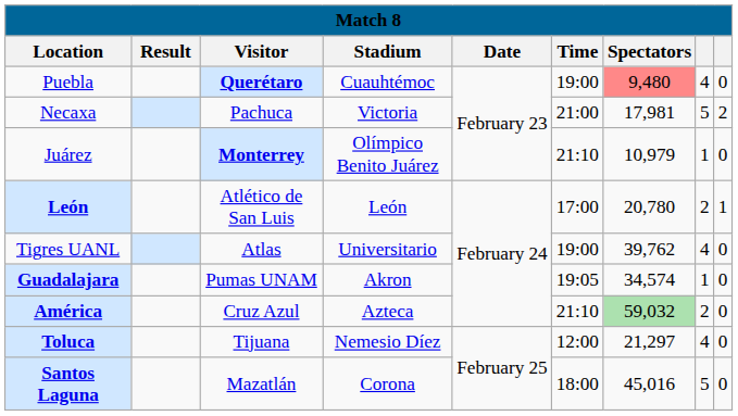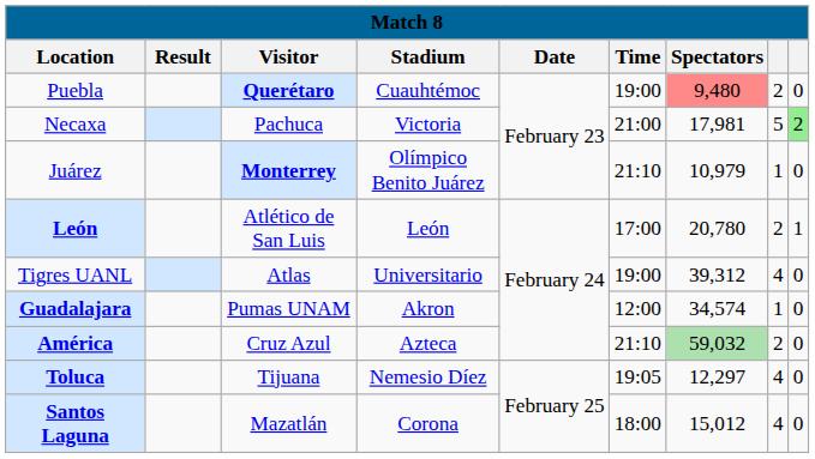Puebla | column 8: 4 -> 2
Necaxa | column 9: no background -> lightgreen background
Tigres UANL | Spectators: 39,762 -> 39,312
Guadalajara | Time: 19:05 -> 12:00
Toluca | Time: 12:00 -> 19:05
Toluca | Spectators: 21,297 -> 12,297
Santos Laguna | Spectators: 45,016 -> 15,012
Santos Laguna | column 8: 5 -> 4
